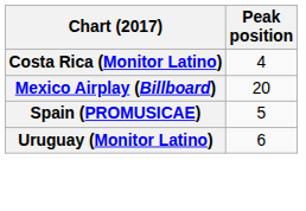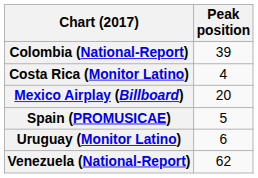+ row: Colombia (National-Report) | 39
+ row: Venezuela (National-Report) | 62
